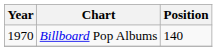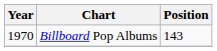Billboard Pop Albums | Position: 140 -> 143
